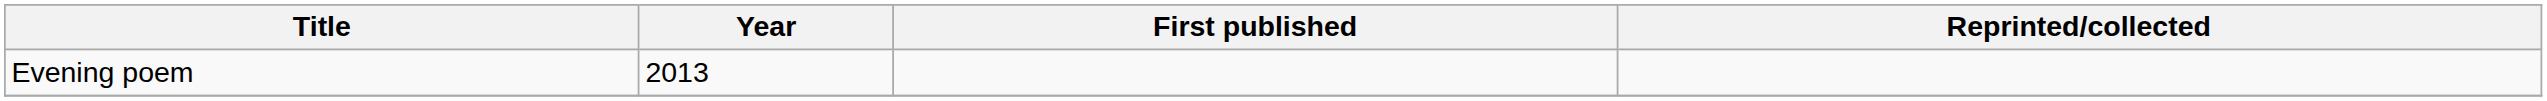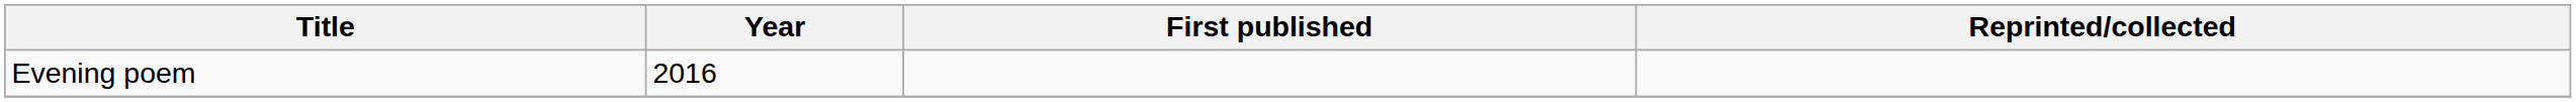Evening poem | Year: 2013 -> 2016
